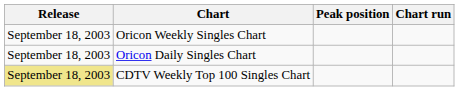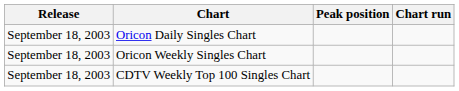rows swapped: Oricon Daily Singles Chart <-> Oricon Weekly Singles Chart
CDTV Weekly Top 100 Singles Chart | Release: khaki background -> no background
